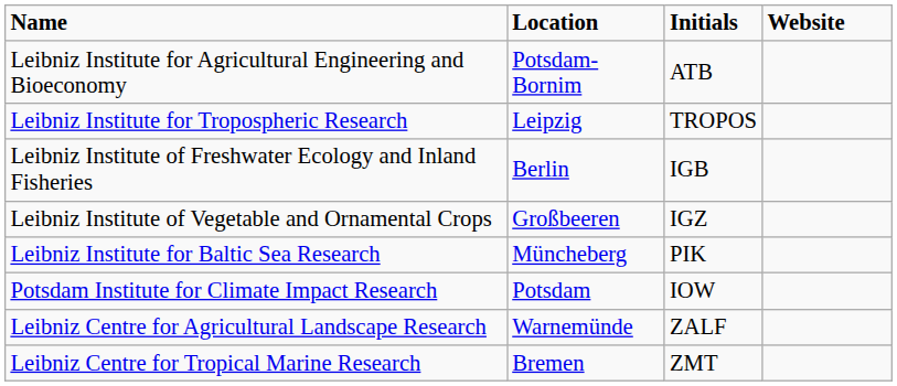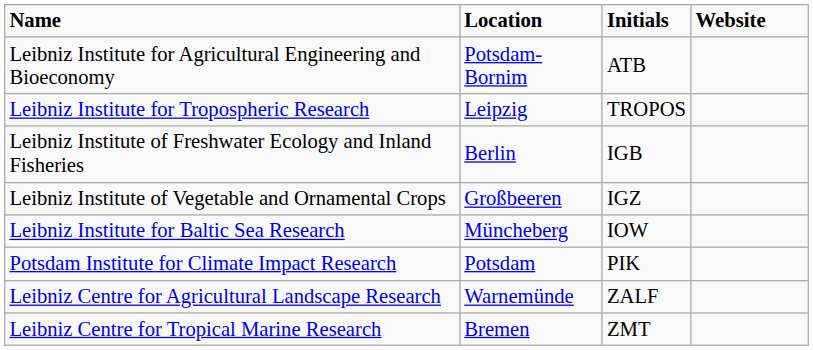Leibniz Institute for Baltic Sea Research | Initials: PIK -> IOW
Potsdam Institute for Climate Impact Research | Initials: IOW -> PIK
